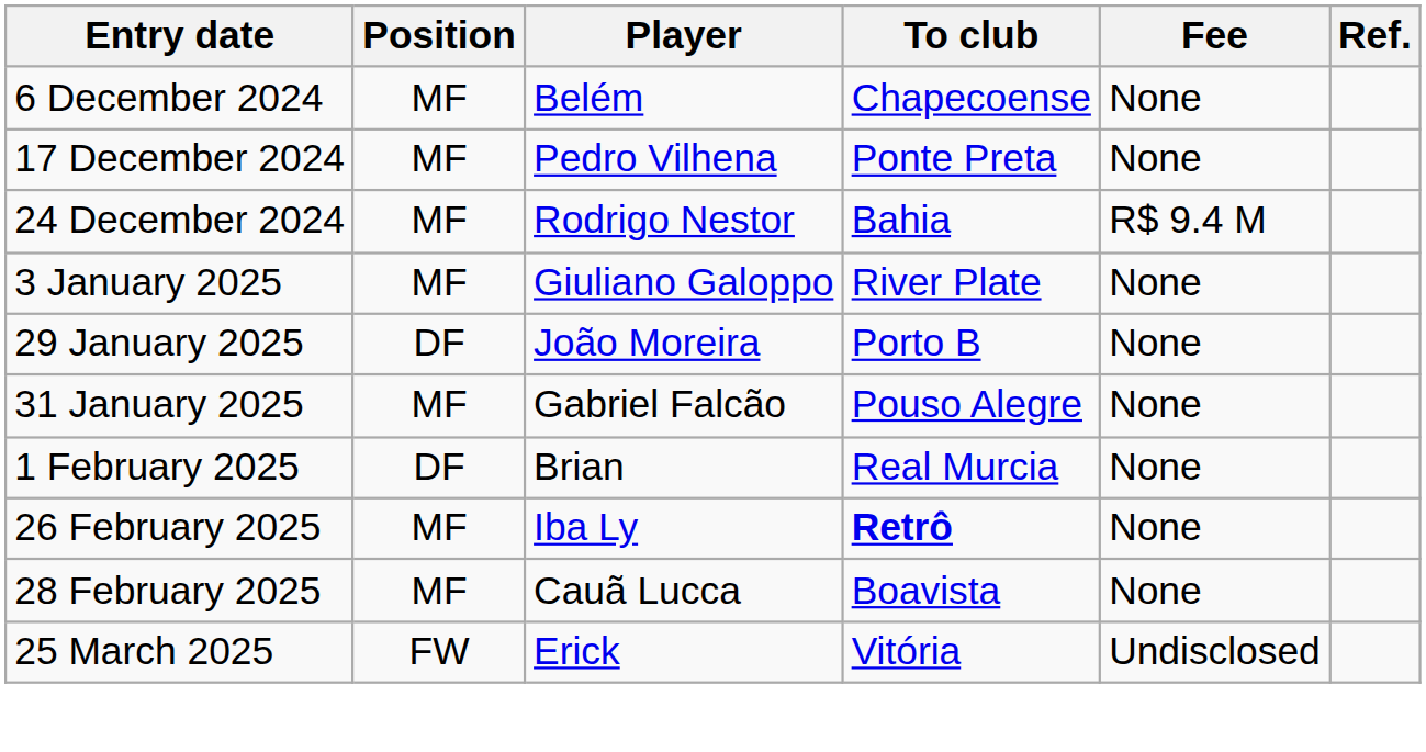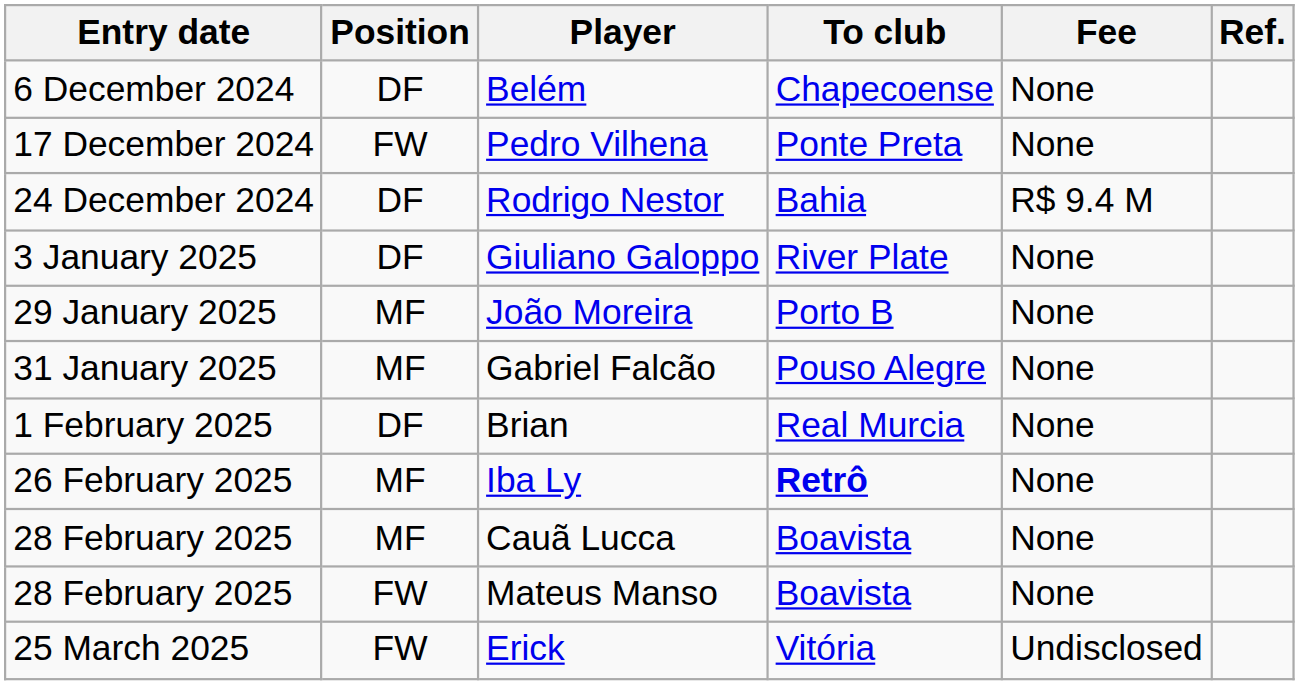Belém | Position: MF -> DF
Pedro Vilhena | Position: MF -> FW
Rodrigo Nestor | Position: MF -> DF
Giuliano Galoppo | Position: MF -> DF
João Moreira | Position: DF -> MF
+ row: 28 February 2025 | FW | Mateus Manso | Boavista | None
